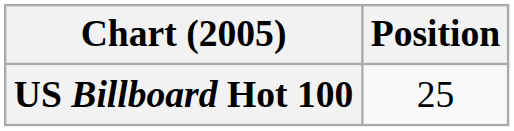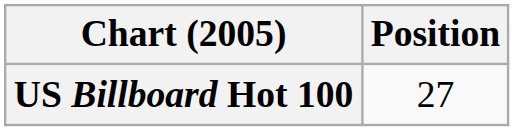US Billboard Hot 100 | Position: 25 -> 27
